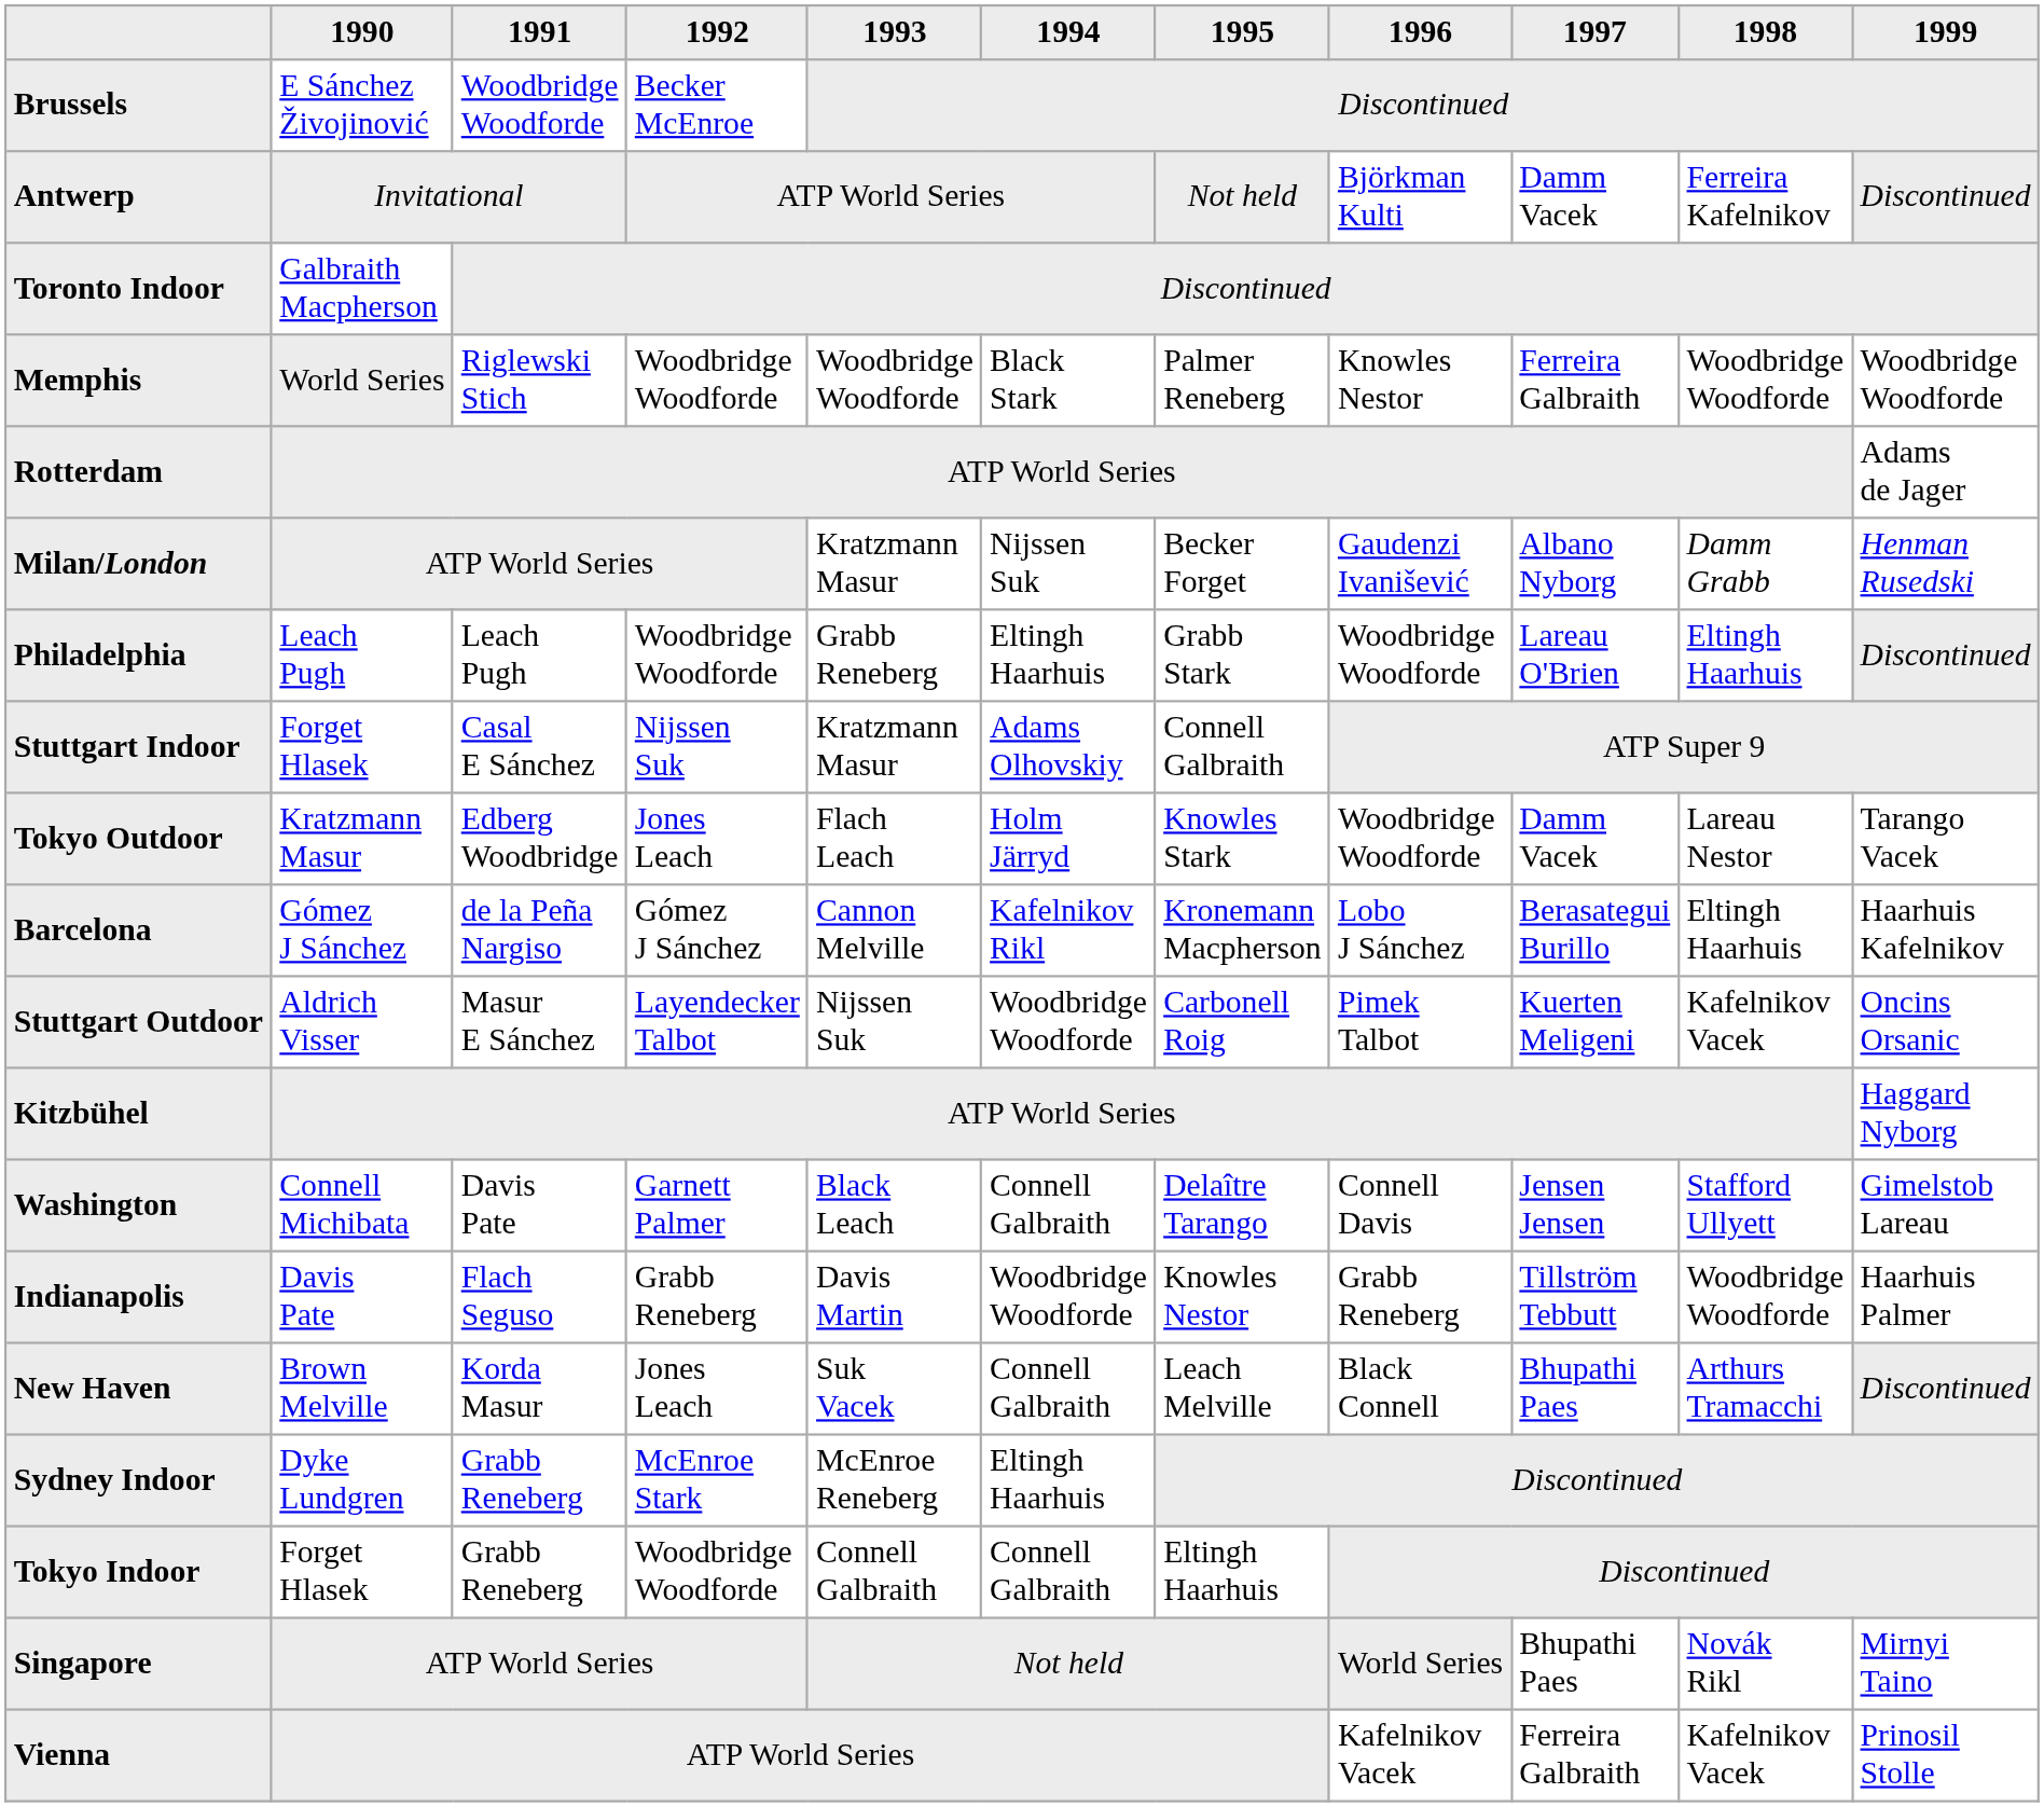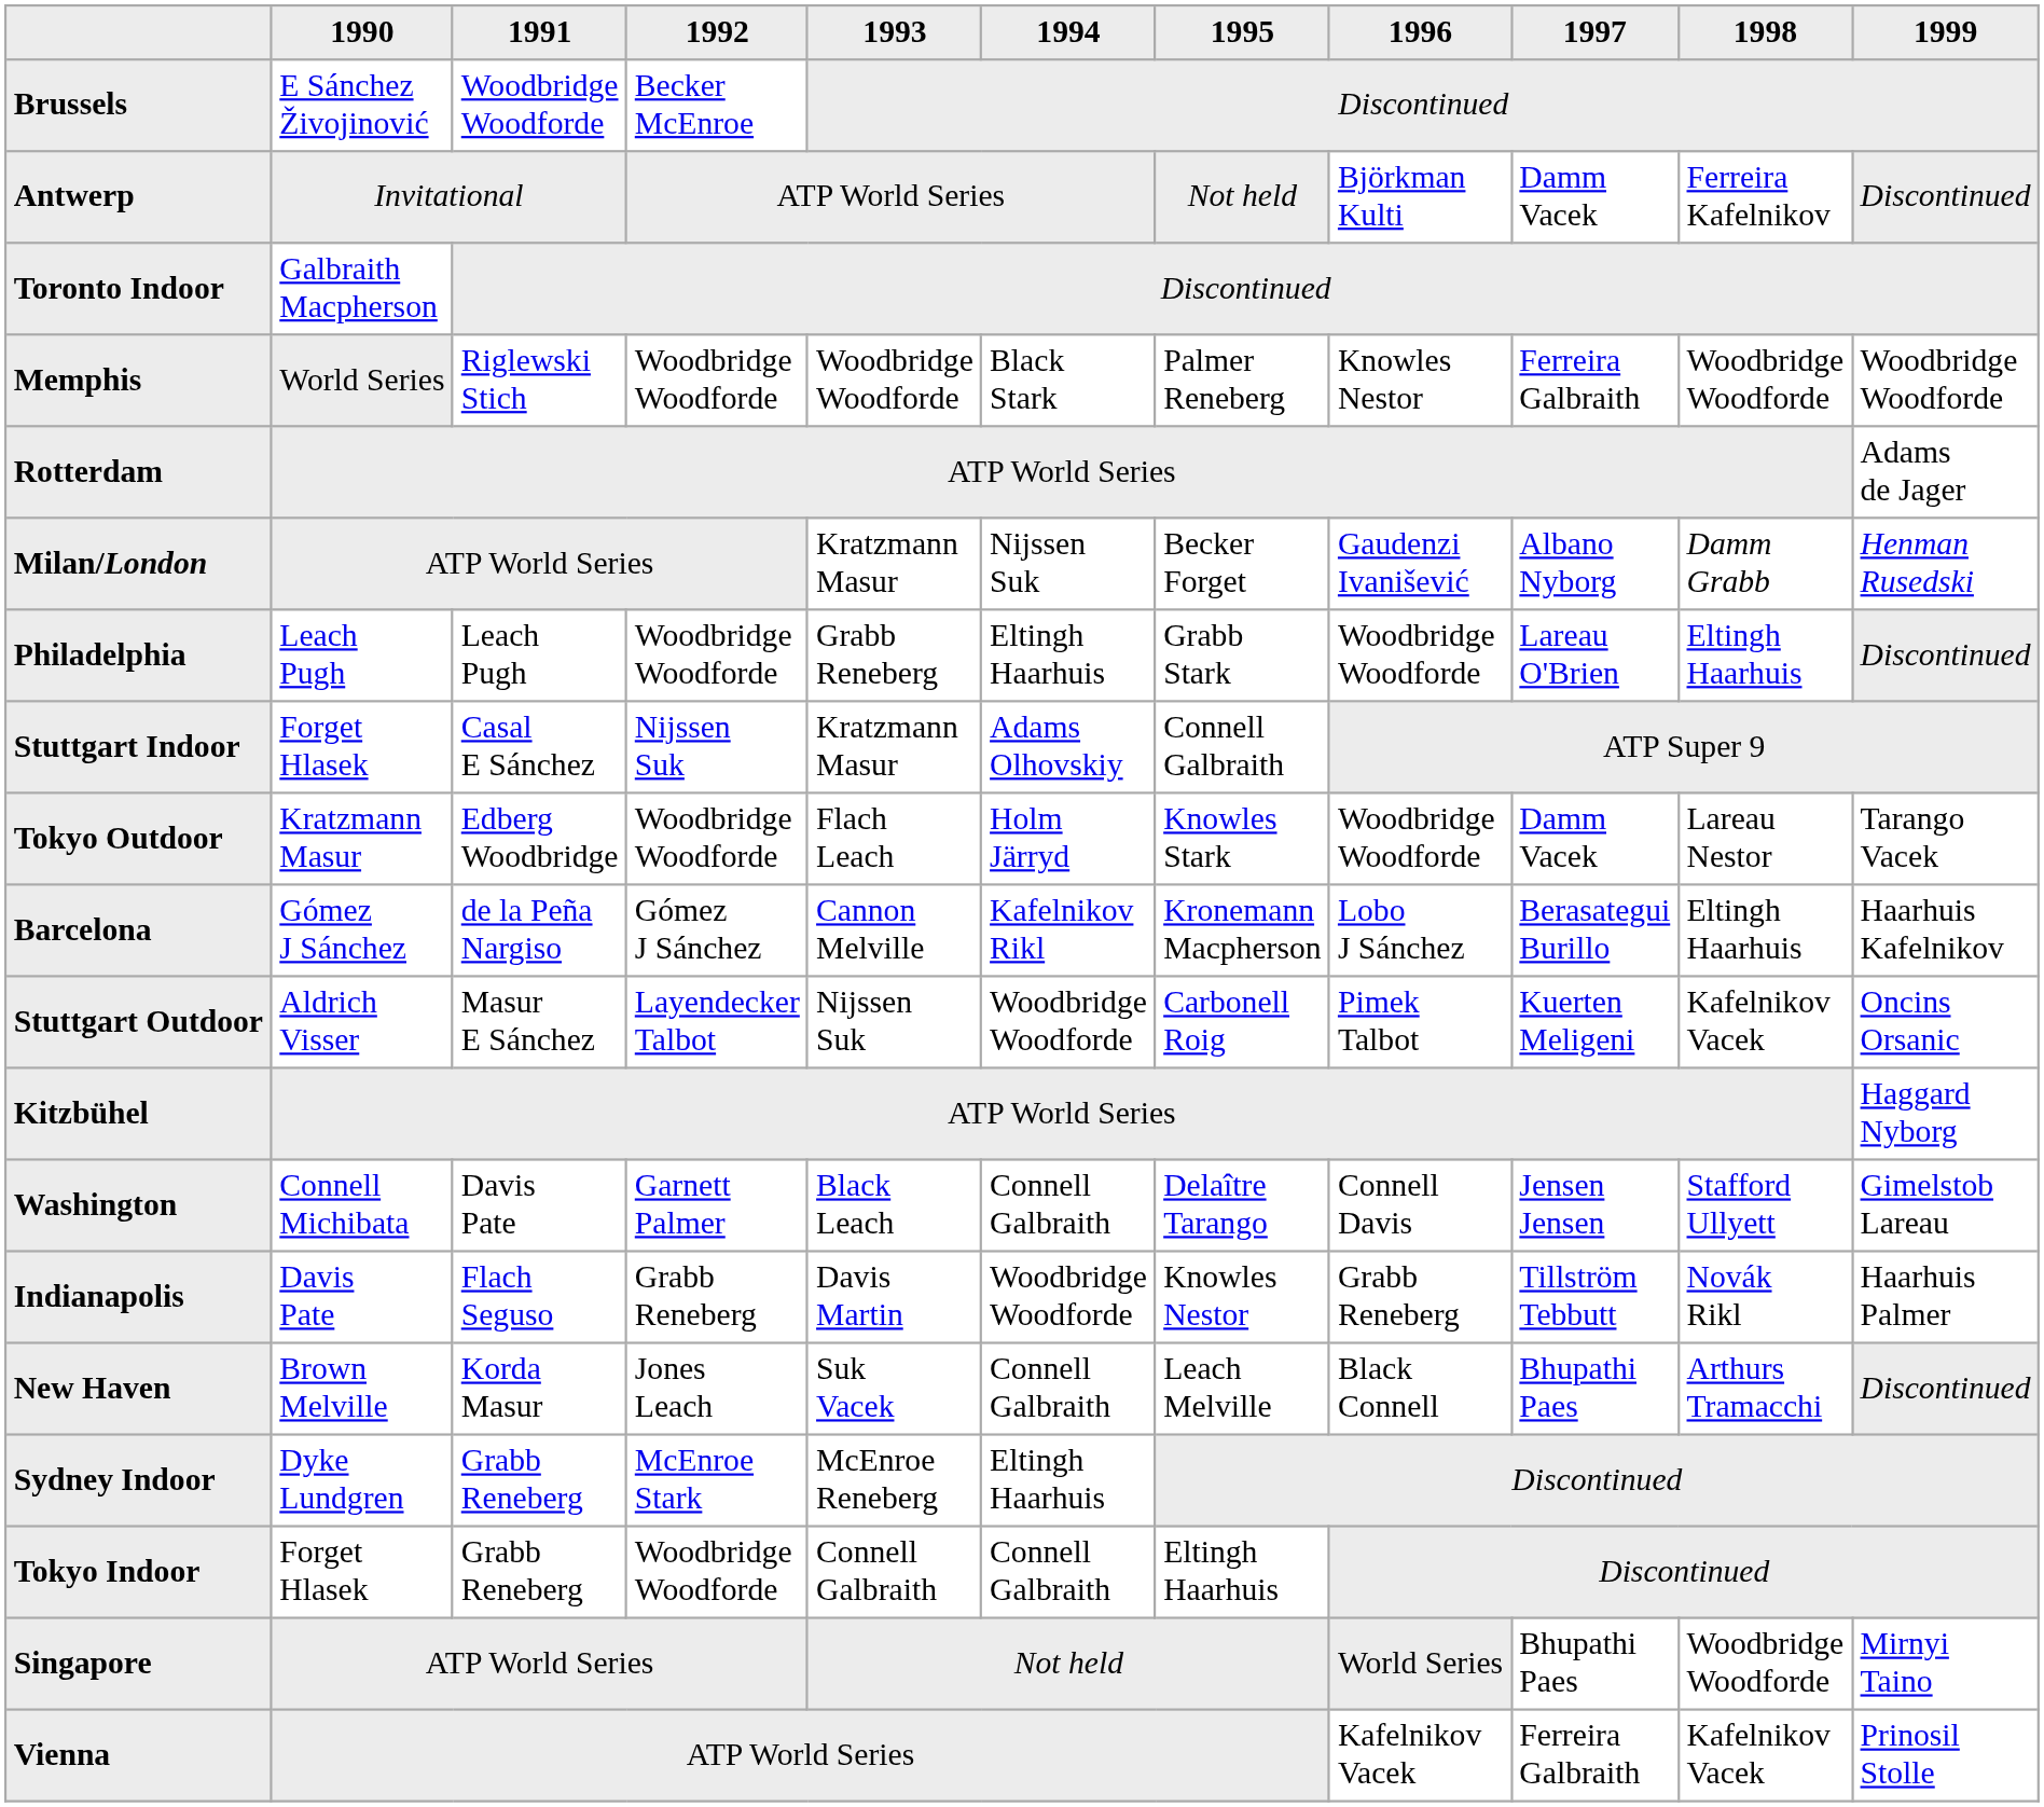Tokyo Outdoor | 1992: Jones Leach -> Woodbridge Woodforde
Indianapolis | 1998: Woodbridge Woodforde -> Novák Rikl
Singapore | 1998: Novák Rikl -> Woodbridge Woodforde
